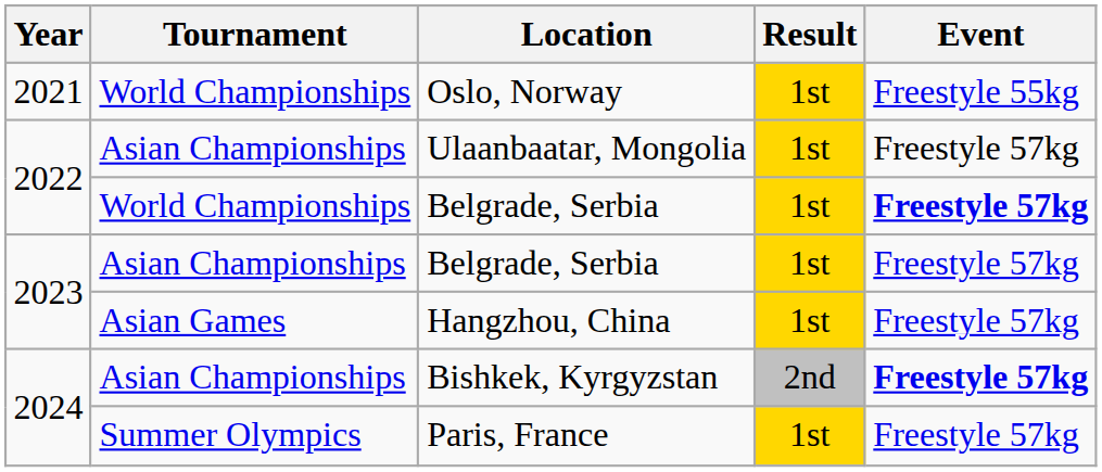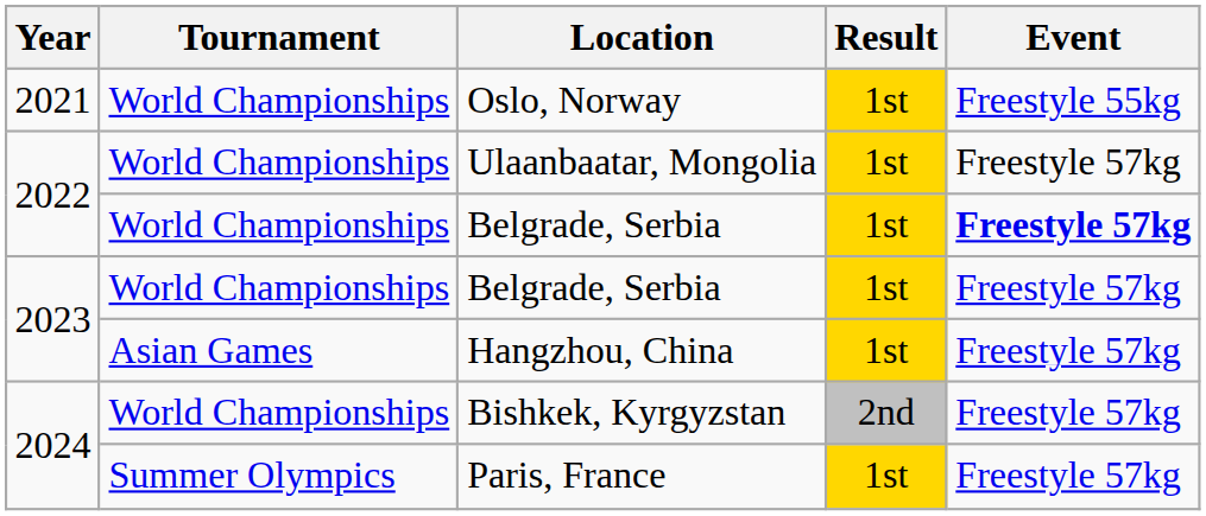Ulaanbaatar, Mongolia | Tournament: Asian Championships -> World Championships
2023 / Belgrade, Serbia | Tournament: Asian Championships -> World Championships
Bishkek, Kyrgyzstan | Tournament: Asian Championships -> World Championships
Bishkek, Kyrgyzstan | Event: bold -> normal
